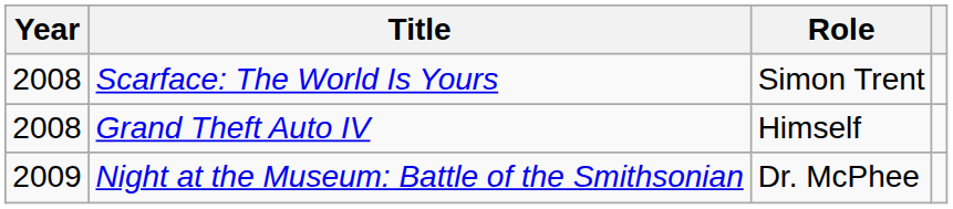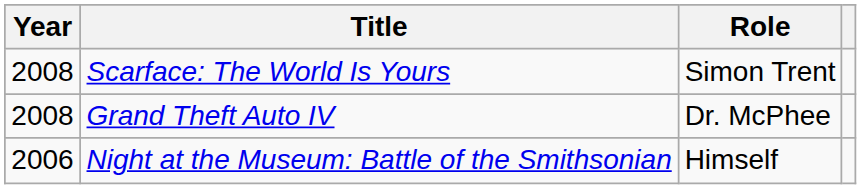Grand Theft Auto IV | Role: Himself -> Dr. McPhee
Night at the Museum: Battle of the Smithsonian | Year: 2009 -> 2006
Night at the Museum: Battle of the Smithsonian | Role: Dr. McPhee -> Himself
